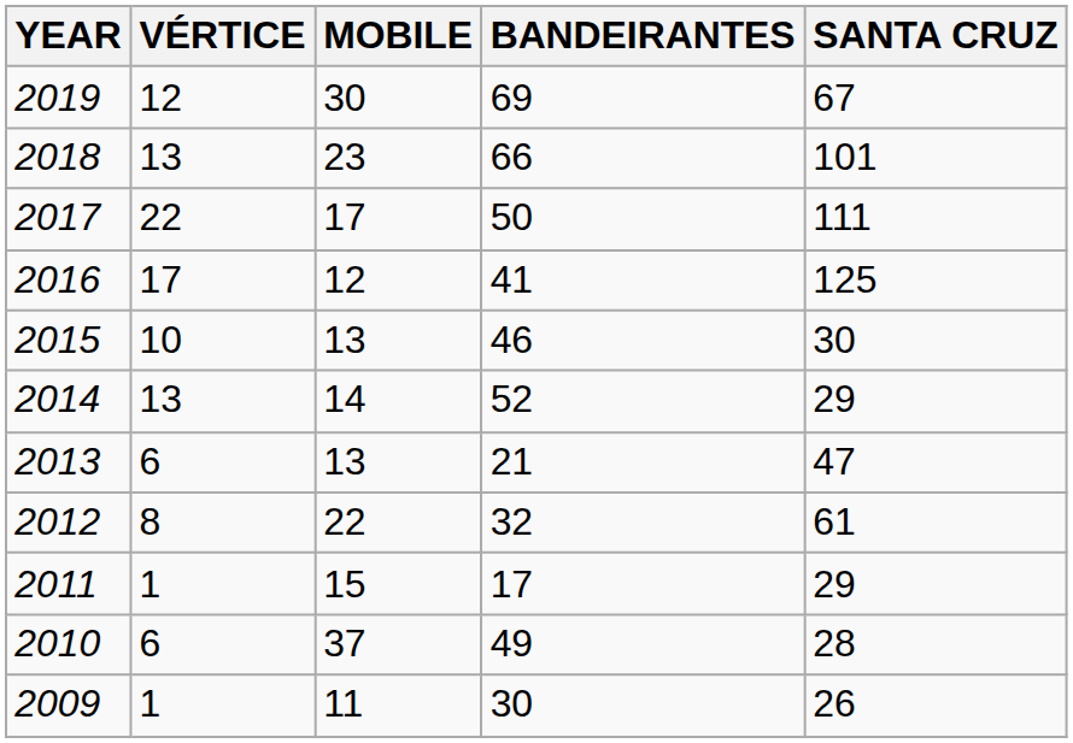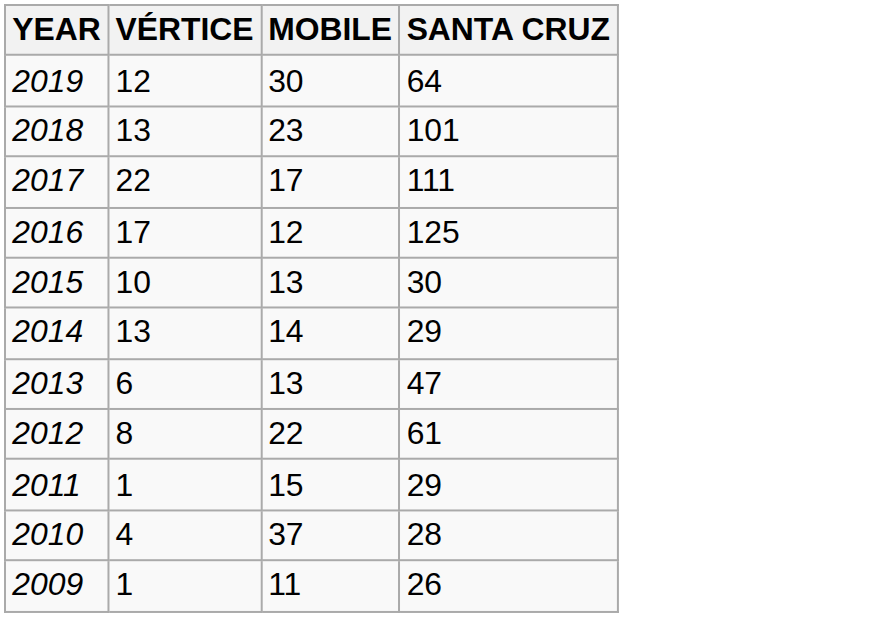- column: BANDEIRANTES | 69 | 66 | 50 | 41 | 46 | 52 | 21 | 32 | 17 | 49 | 30
2019 | SANTA CRUZ: 67 -> 64
2010 | VÉRTICE: 6 -> 4
